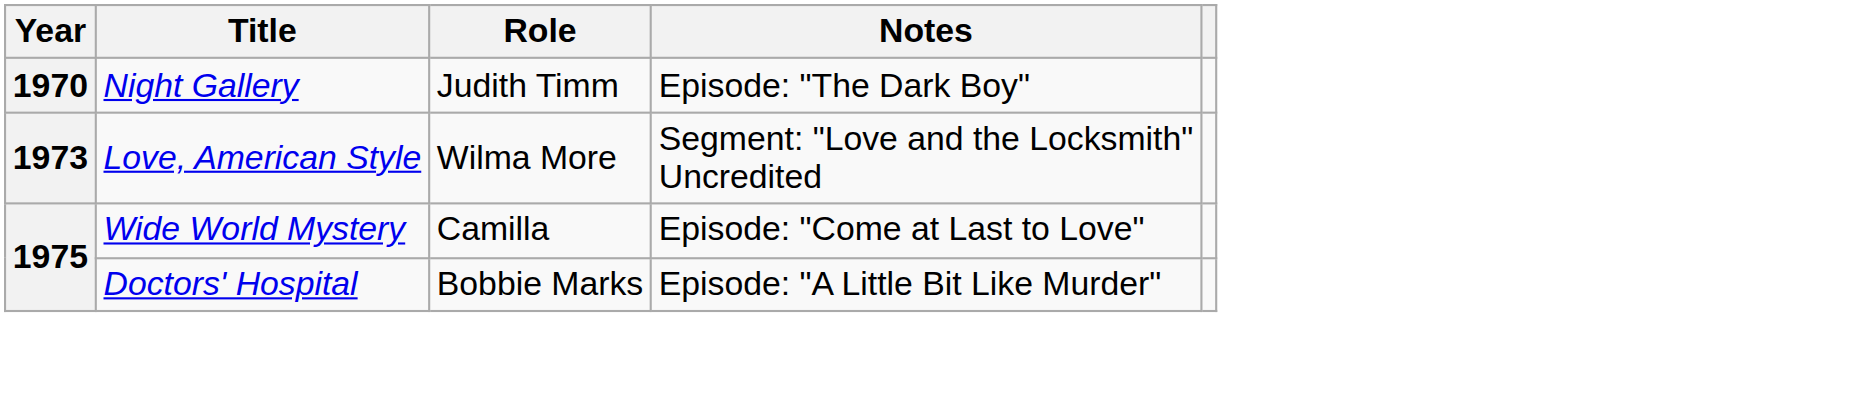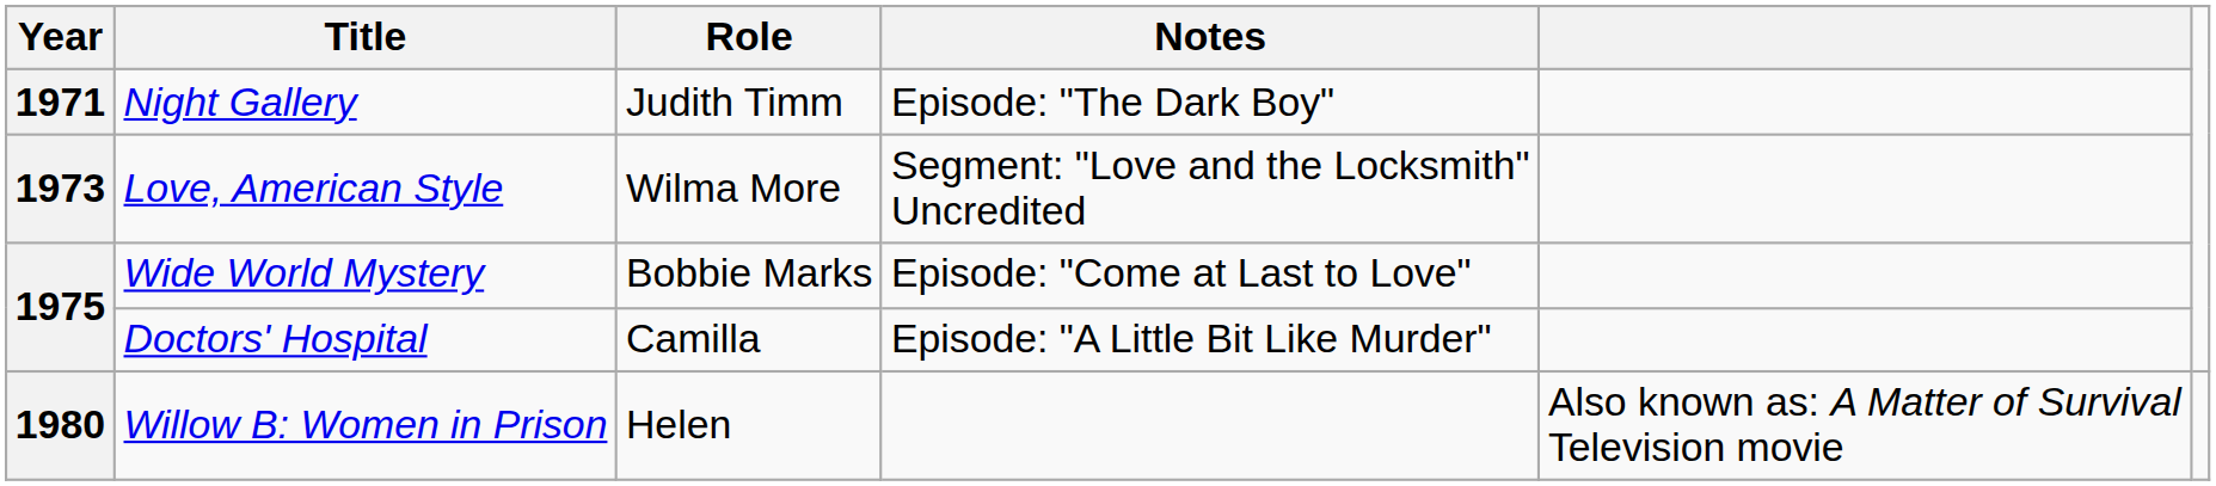Night Gallery | Year: 1970 -> 1971
Wide World Mystery | Role: Camilla -> Bobbie Marks
Doctors' Hospital | Role: Bobbie Marks -> Camilla
+ row: 1980 | Willow B: Women in Prison | Helen | Also known as: A Matter of Survival Television movie
